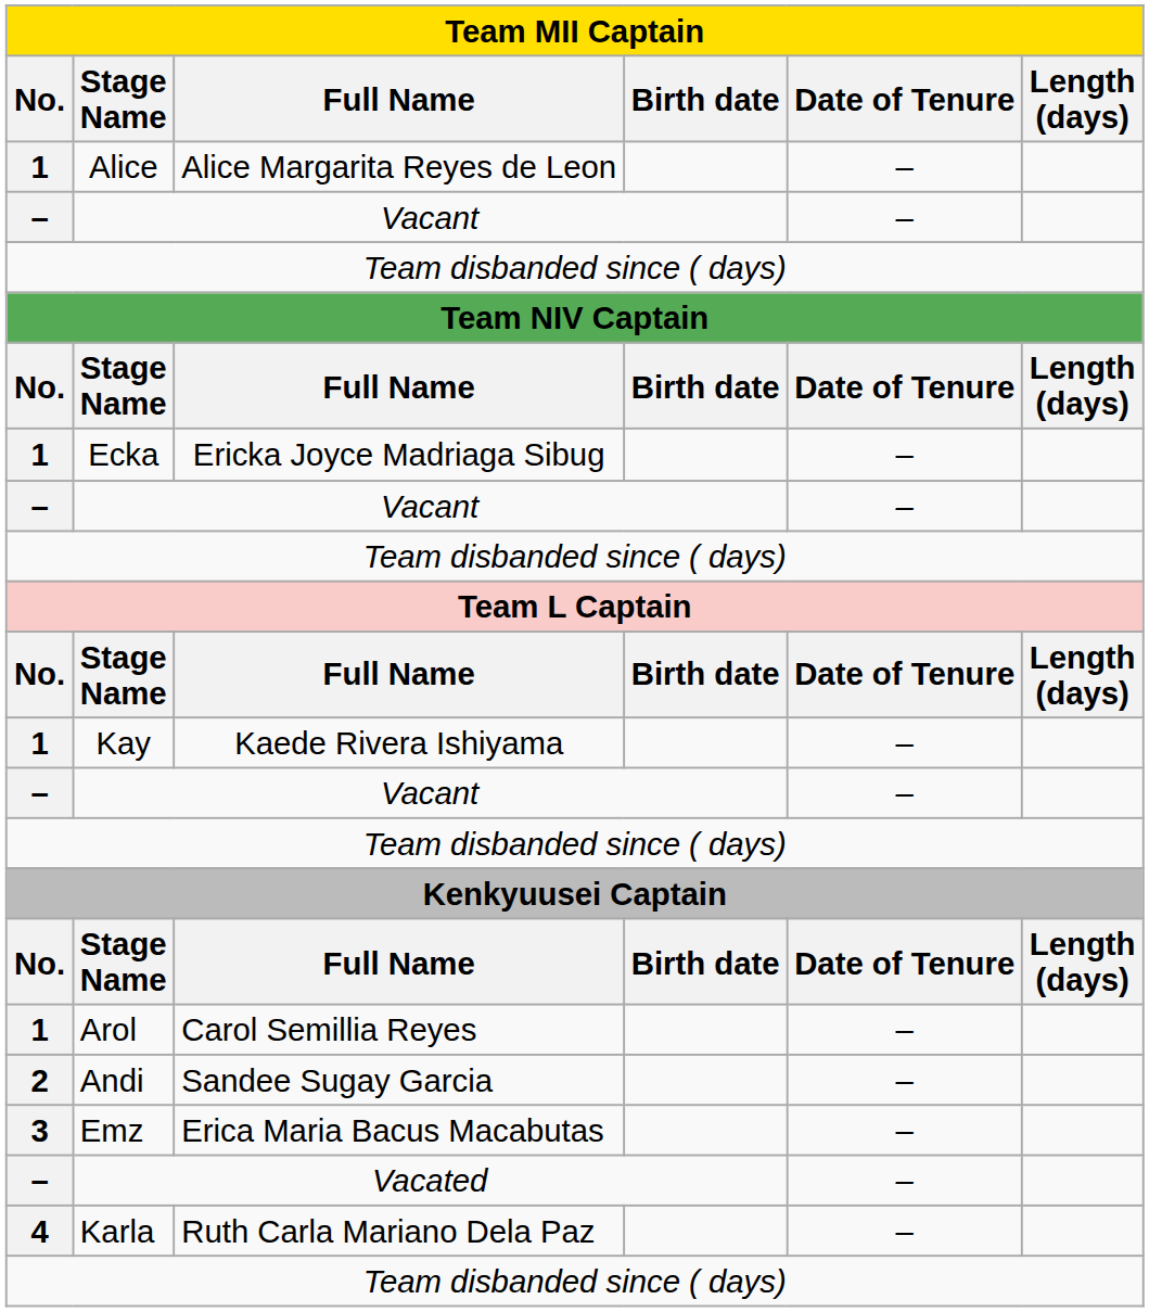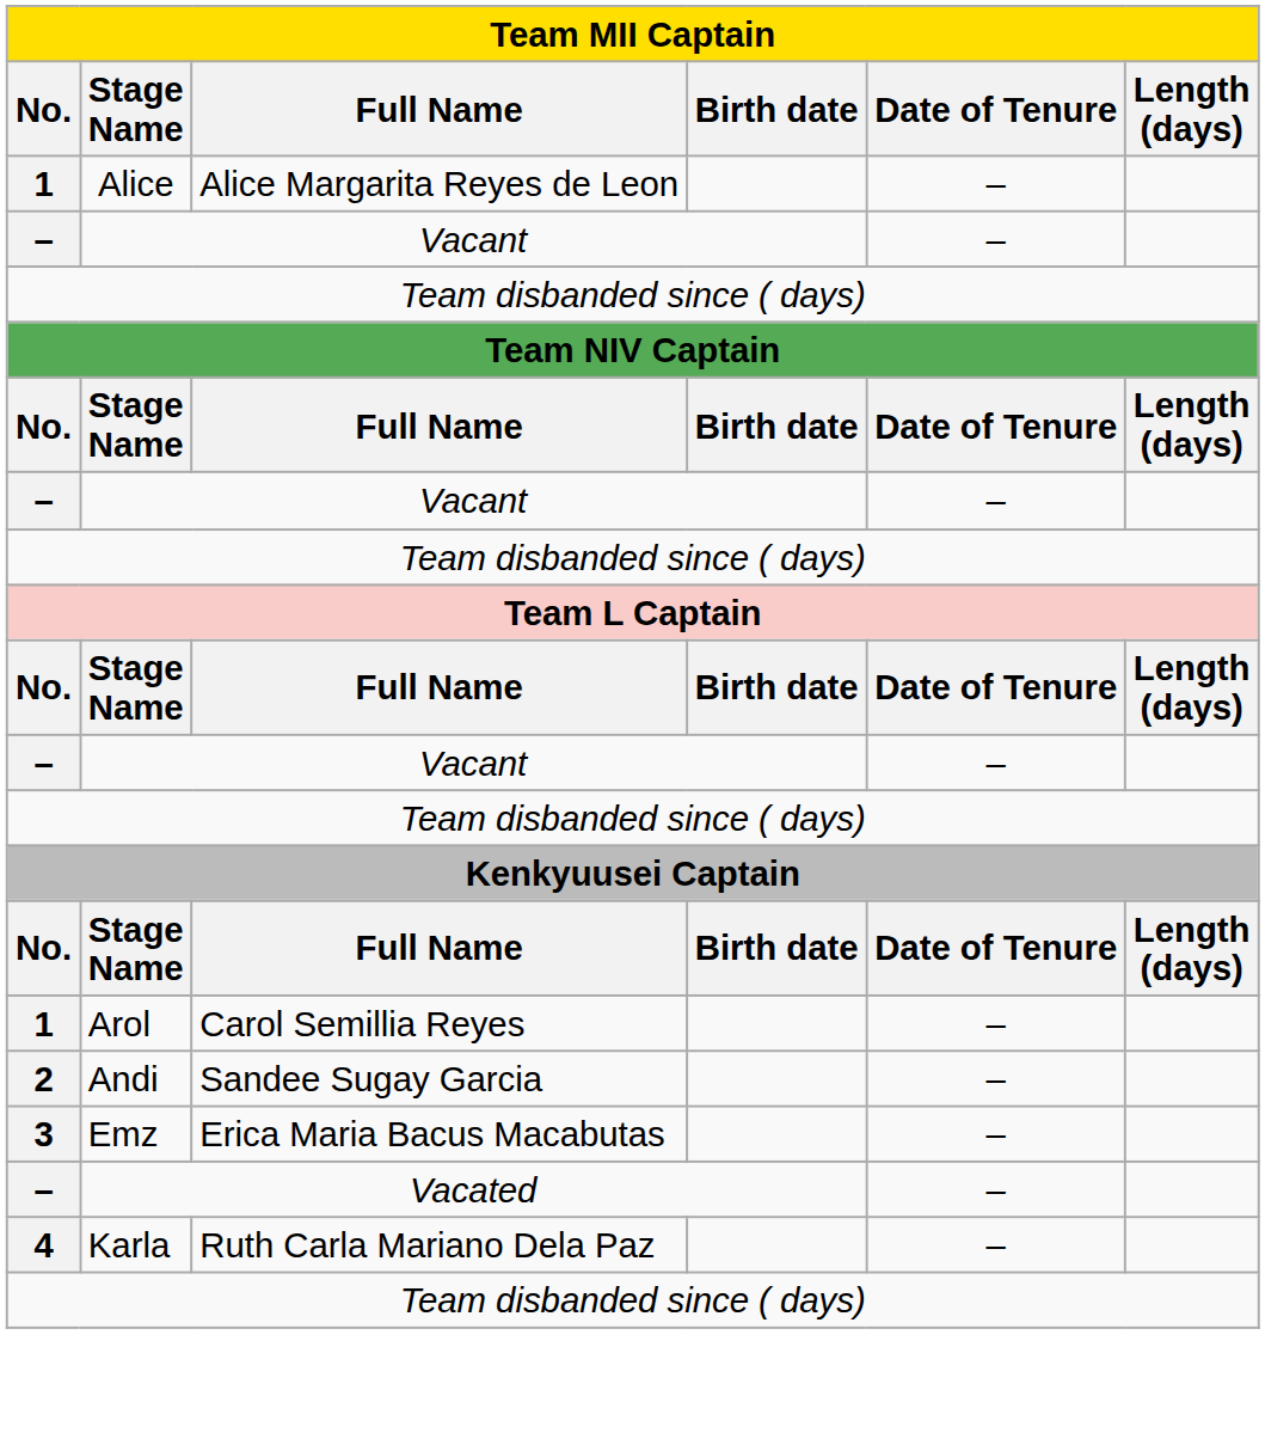- row: 1 | Ecka | Ericka Joyce Madriaga Sibug | –
- row: 1 | Kay | Kaede Rivera Ishiyama | –
